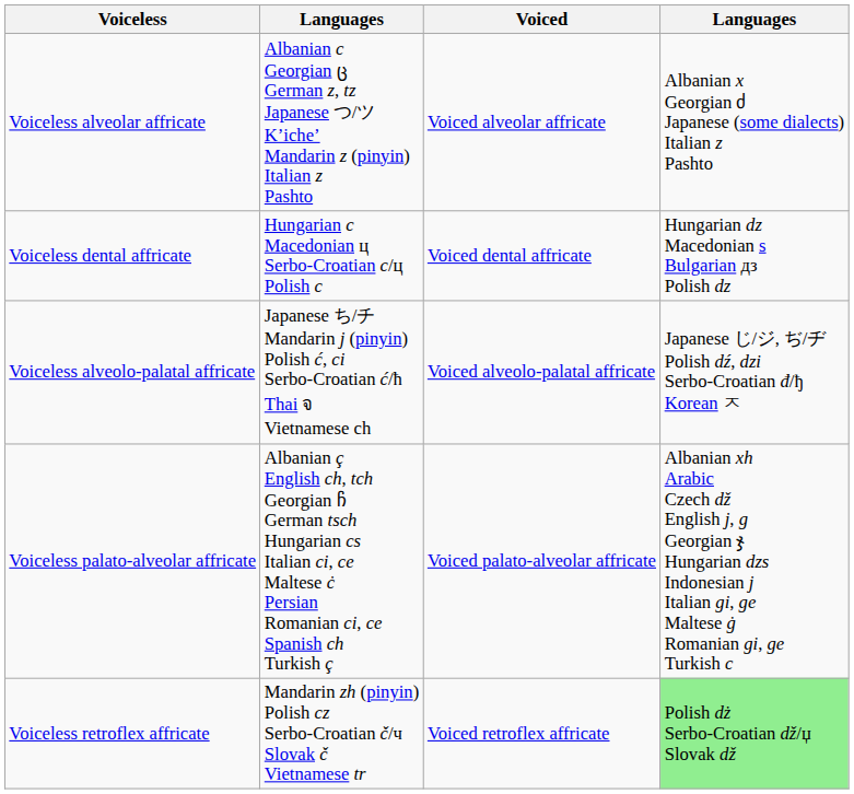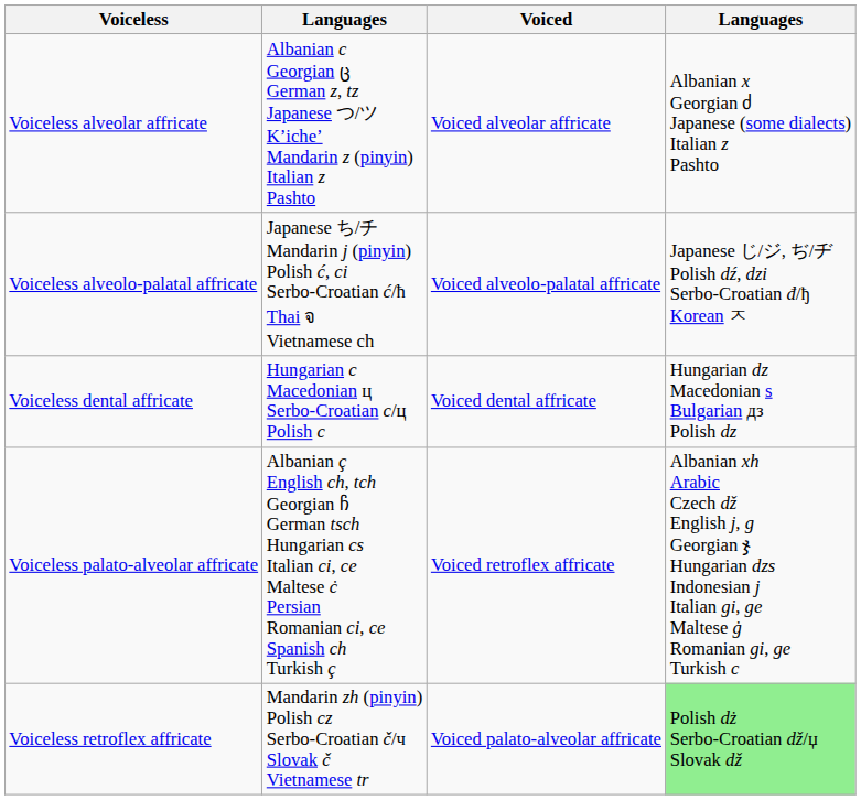rows swapped: Voiceless dental affricate <-> Voiceless alveolo-palatal affricate
Voiceless palato-alveolar affricate | Voiced: Voiced palato-alveolar affricate -> Voiced retroflex affricate
Voiceless retroflex affricate | Voiced: Voiced retroflex affricate -> Voiced palato-alveolar affricate
